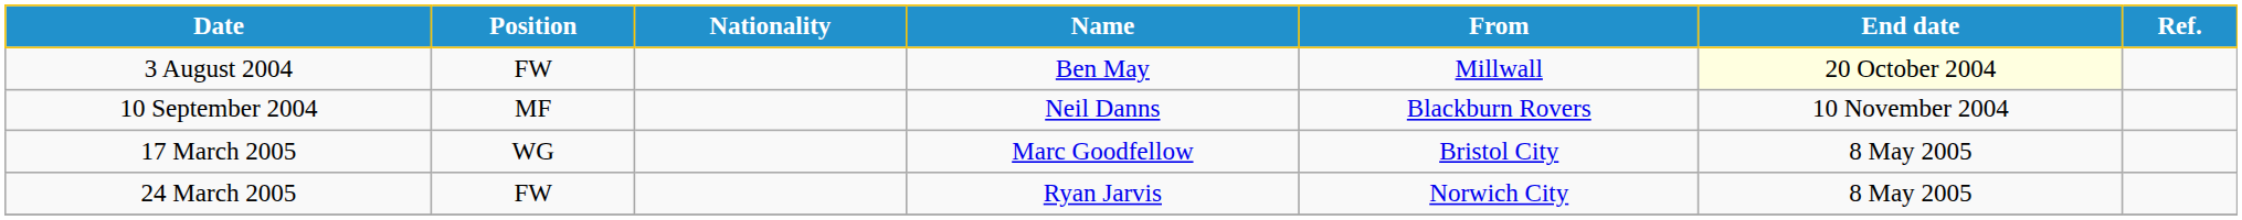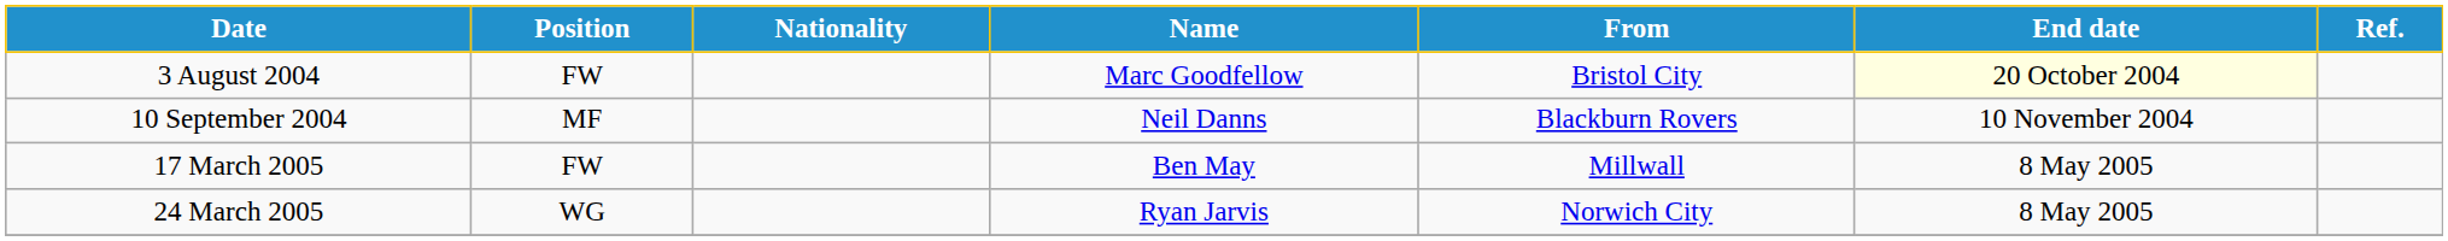3 August 2004 | Name: Ben May -> Marc Goodfellow
3 August 2004 | From: Millwall -> Bristol City
17 March 2005 | Position: WG -> FW
17 March 2005 | Name: Marc Goodfellow -> Ben May
17 March 2005 | From: Bristol City -> Millwall
24 March 2005 | Position: FW -> WG
